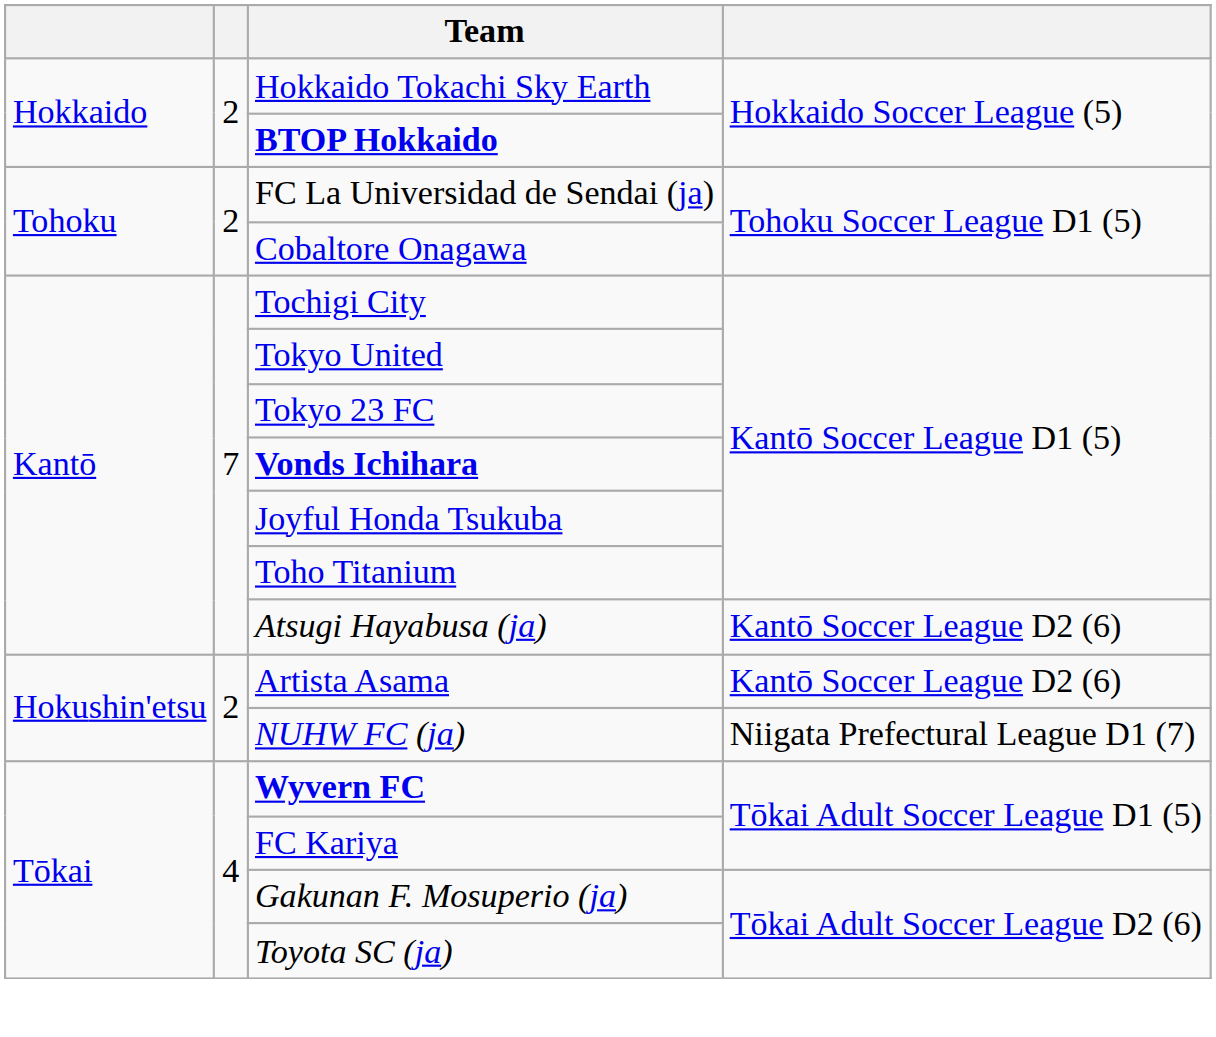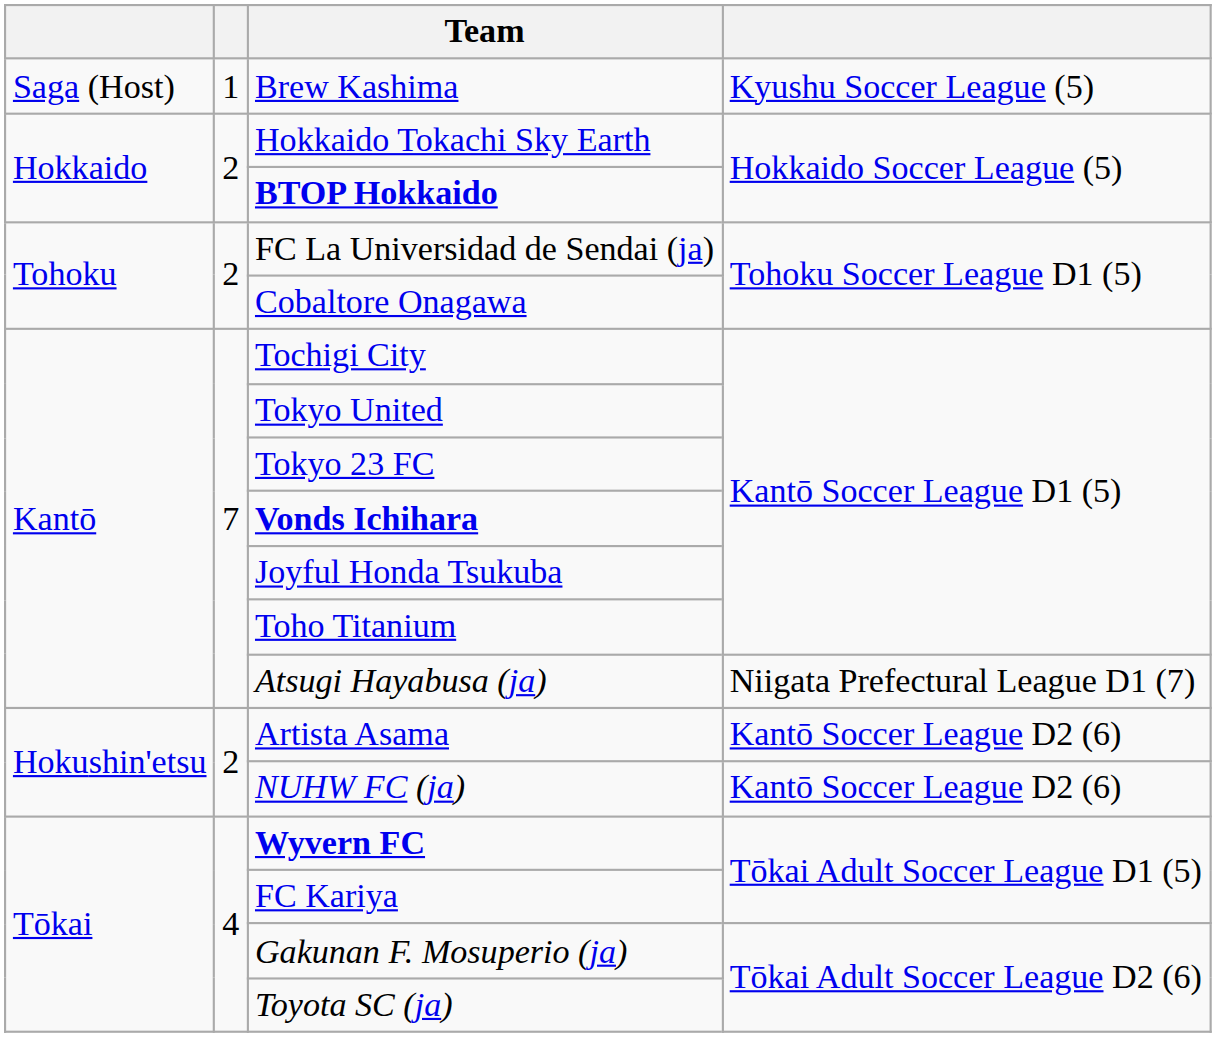+ row: Saga (Host) | 1 | Brew Kashima | Kyushu Soccer League (5)
Atsugi Hayabusa (ja) | column 4: Kantō Soccer League D2 (6) -> Niigata Prefectural League D1 (7)
NUHW FC (ja) | column 4: Niigata Prefectural League D1 (7) -> Kantō Soccer League D2 (6)
